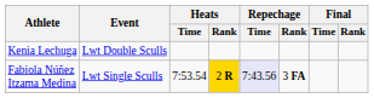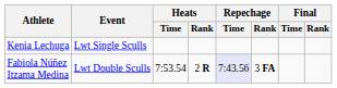Kenia Lechuga | Event: Lwt Double Sculls -> Lwt Single Sculls
Fabiola Núñez Itzama Medina | Event: Lwt Single Sculls -> Lwt Double Sculls
Fabiola Núñez Itzama Medina | Heats / Rank: gold background -> no background
